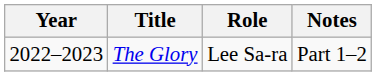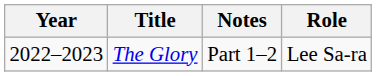columns swapped: Role <-> Notes
